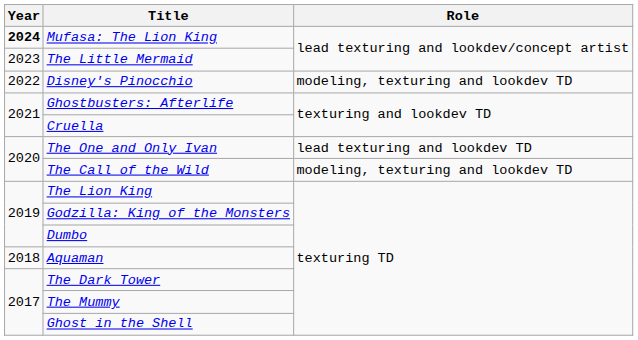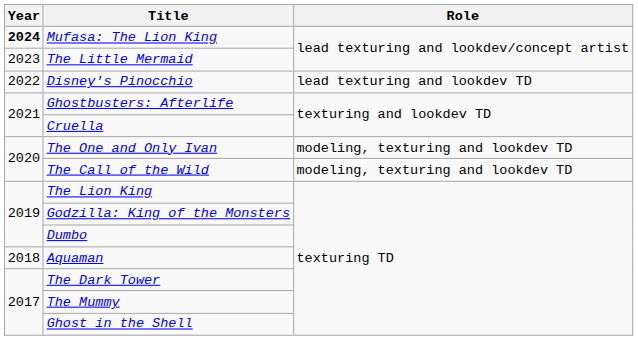Disney's Pinocchio | Role: modeling, texturing and lookdev TD -> lead texturing and lookdev TD
The One and Only Ivan | Role: lead texturing and lookdev TD -> modeling, texturing and lookdev TD
